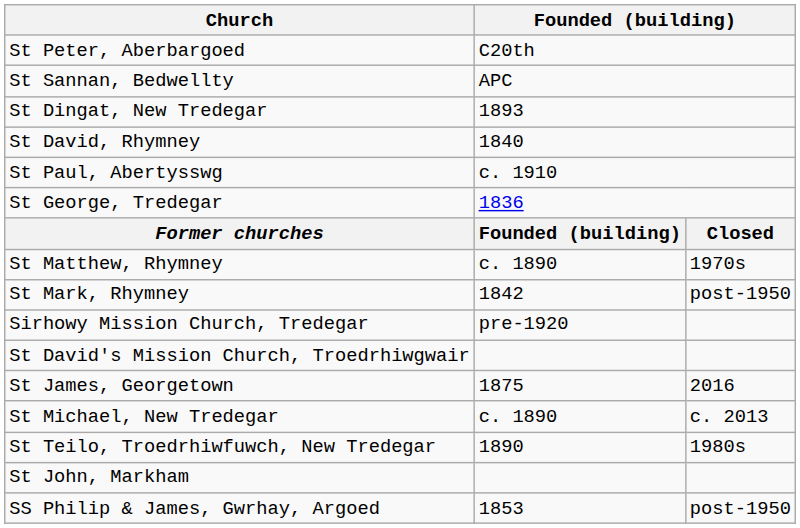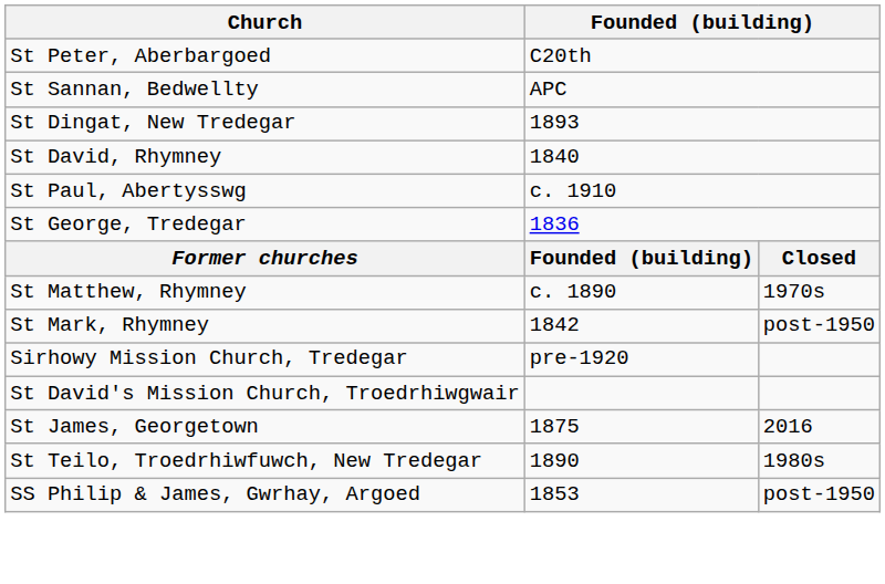- row: St Michael, New Tredegar | c. 1890 | c. 2013
- row: St John, Markham
